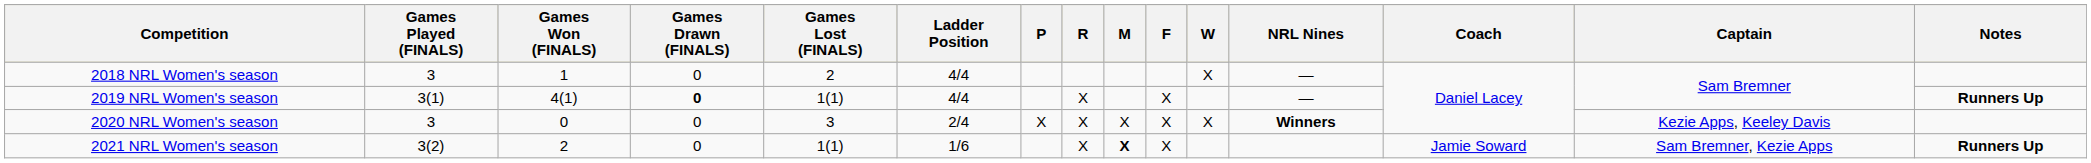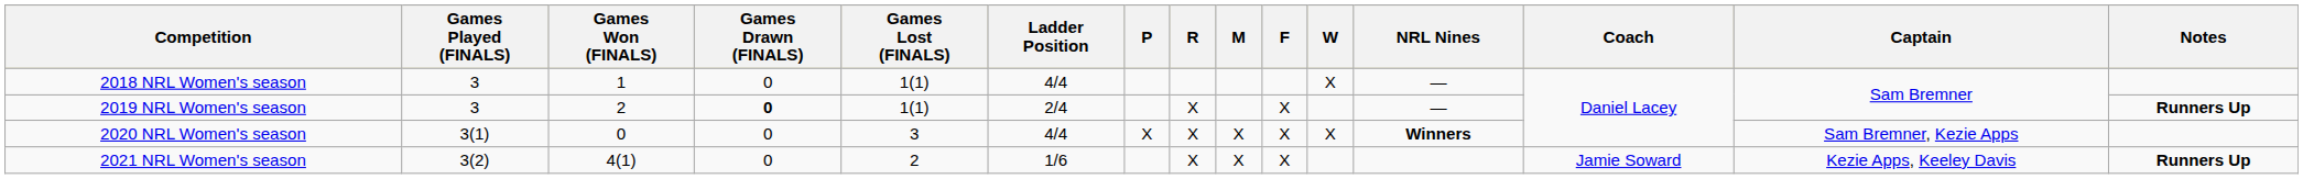2018 NRL Women's season | Games Lost (FINALS): 2 -> 1(1)
2019 NRL Women's season | Games Played (FINALS): 3(1) -> 3
2019 NRL Women's season | Games Won (FINALS): 4(1) -> 2
2019 NRL Women's season | Ladder Position: 4/4 -> 2/4
2020 NRL Women's season | Games Played (FINALS): 3 -> 3(1)
2020 NRL Women's season | Ladder Position: 2/4 -> 4/4
2020 NRL Women's season | Captain: Kezie Apps, Keeley Davis -> Sam Bremner, Kezie Apps
2021 NRL Women's season | Games Won (FINALS): 2 -> 4(1)
2021 NRL Women's season | Games Lost (FINALS): 1(1) -> 2
2021 NRL Women's season | M: bold -> normal
2021 NRL Women's season | Captain: Sam Bremner, Kezie Apps -> Kezie Apps, Keeley Davis
